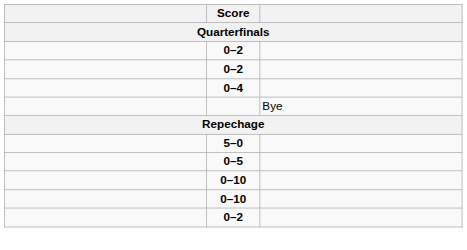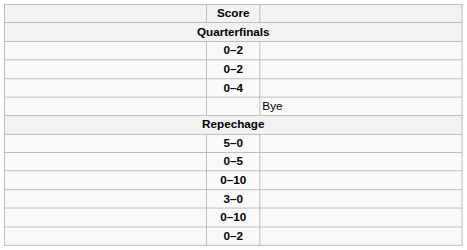+ row: 3–0
